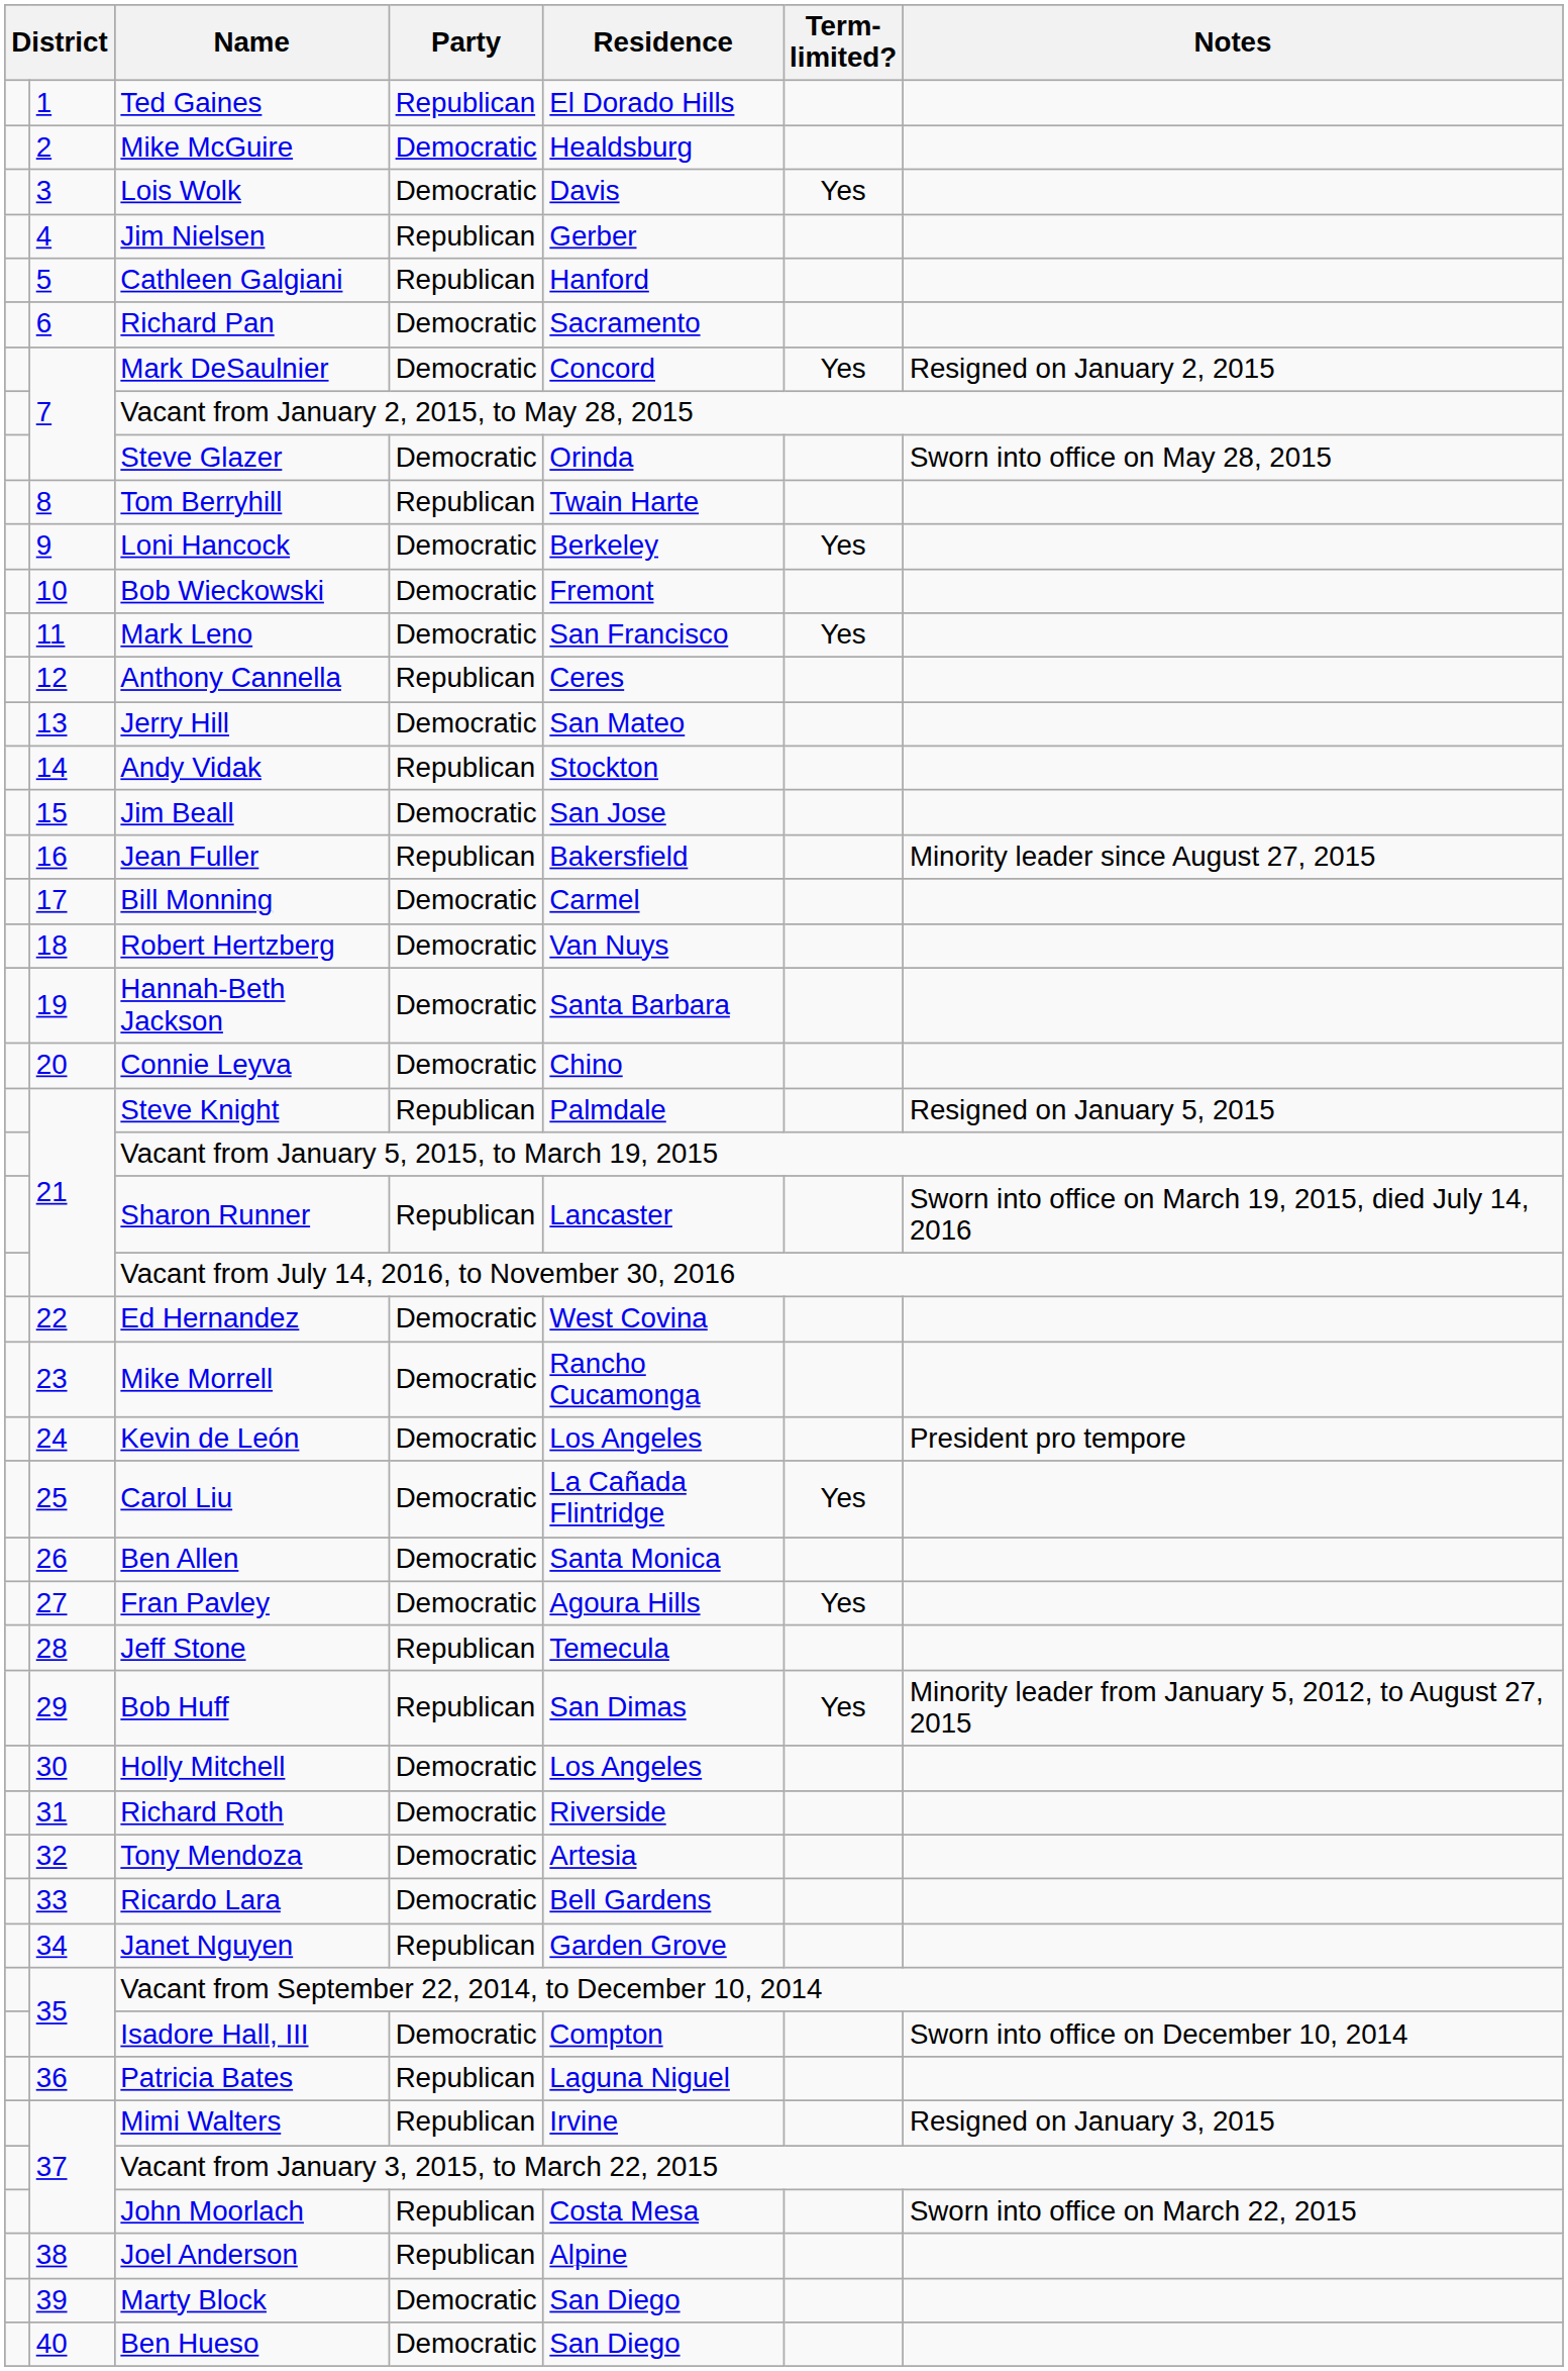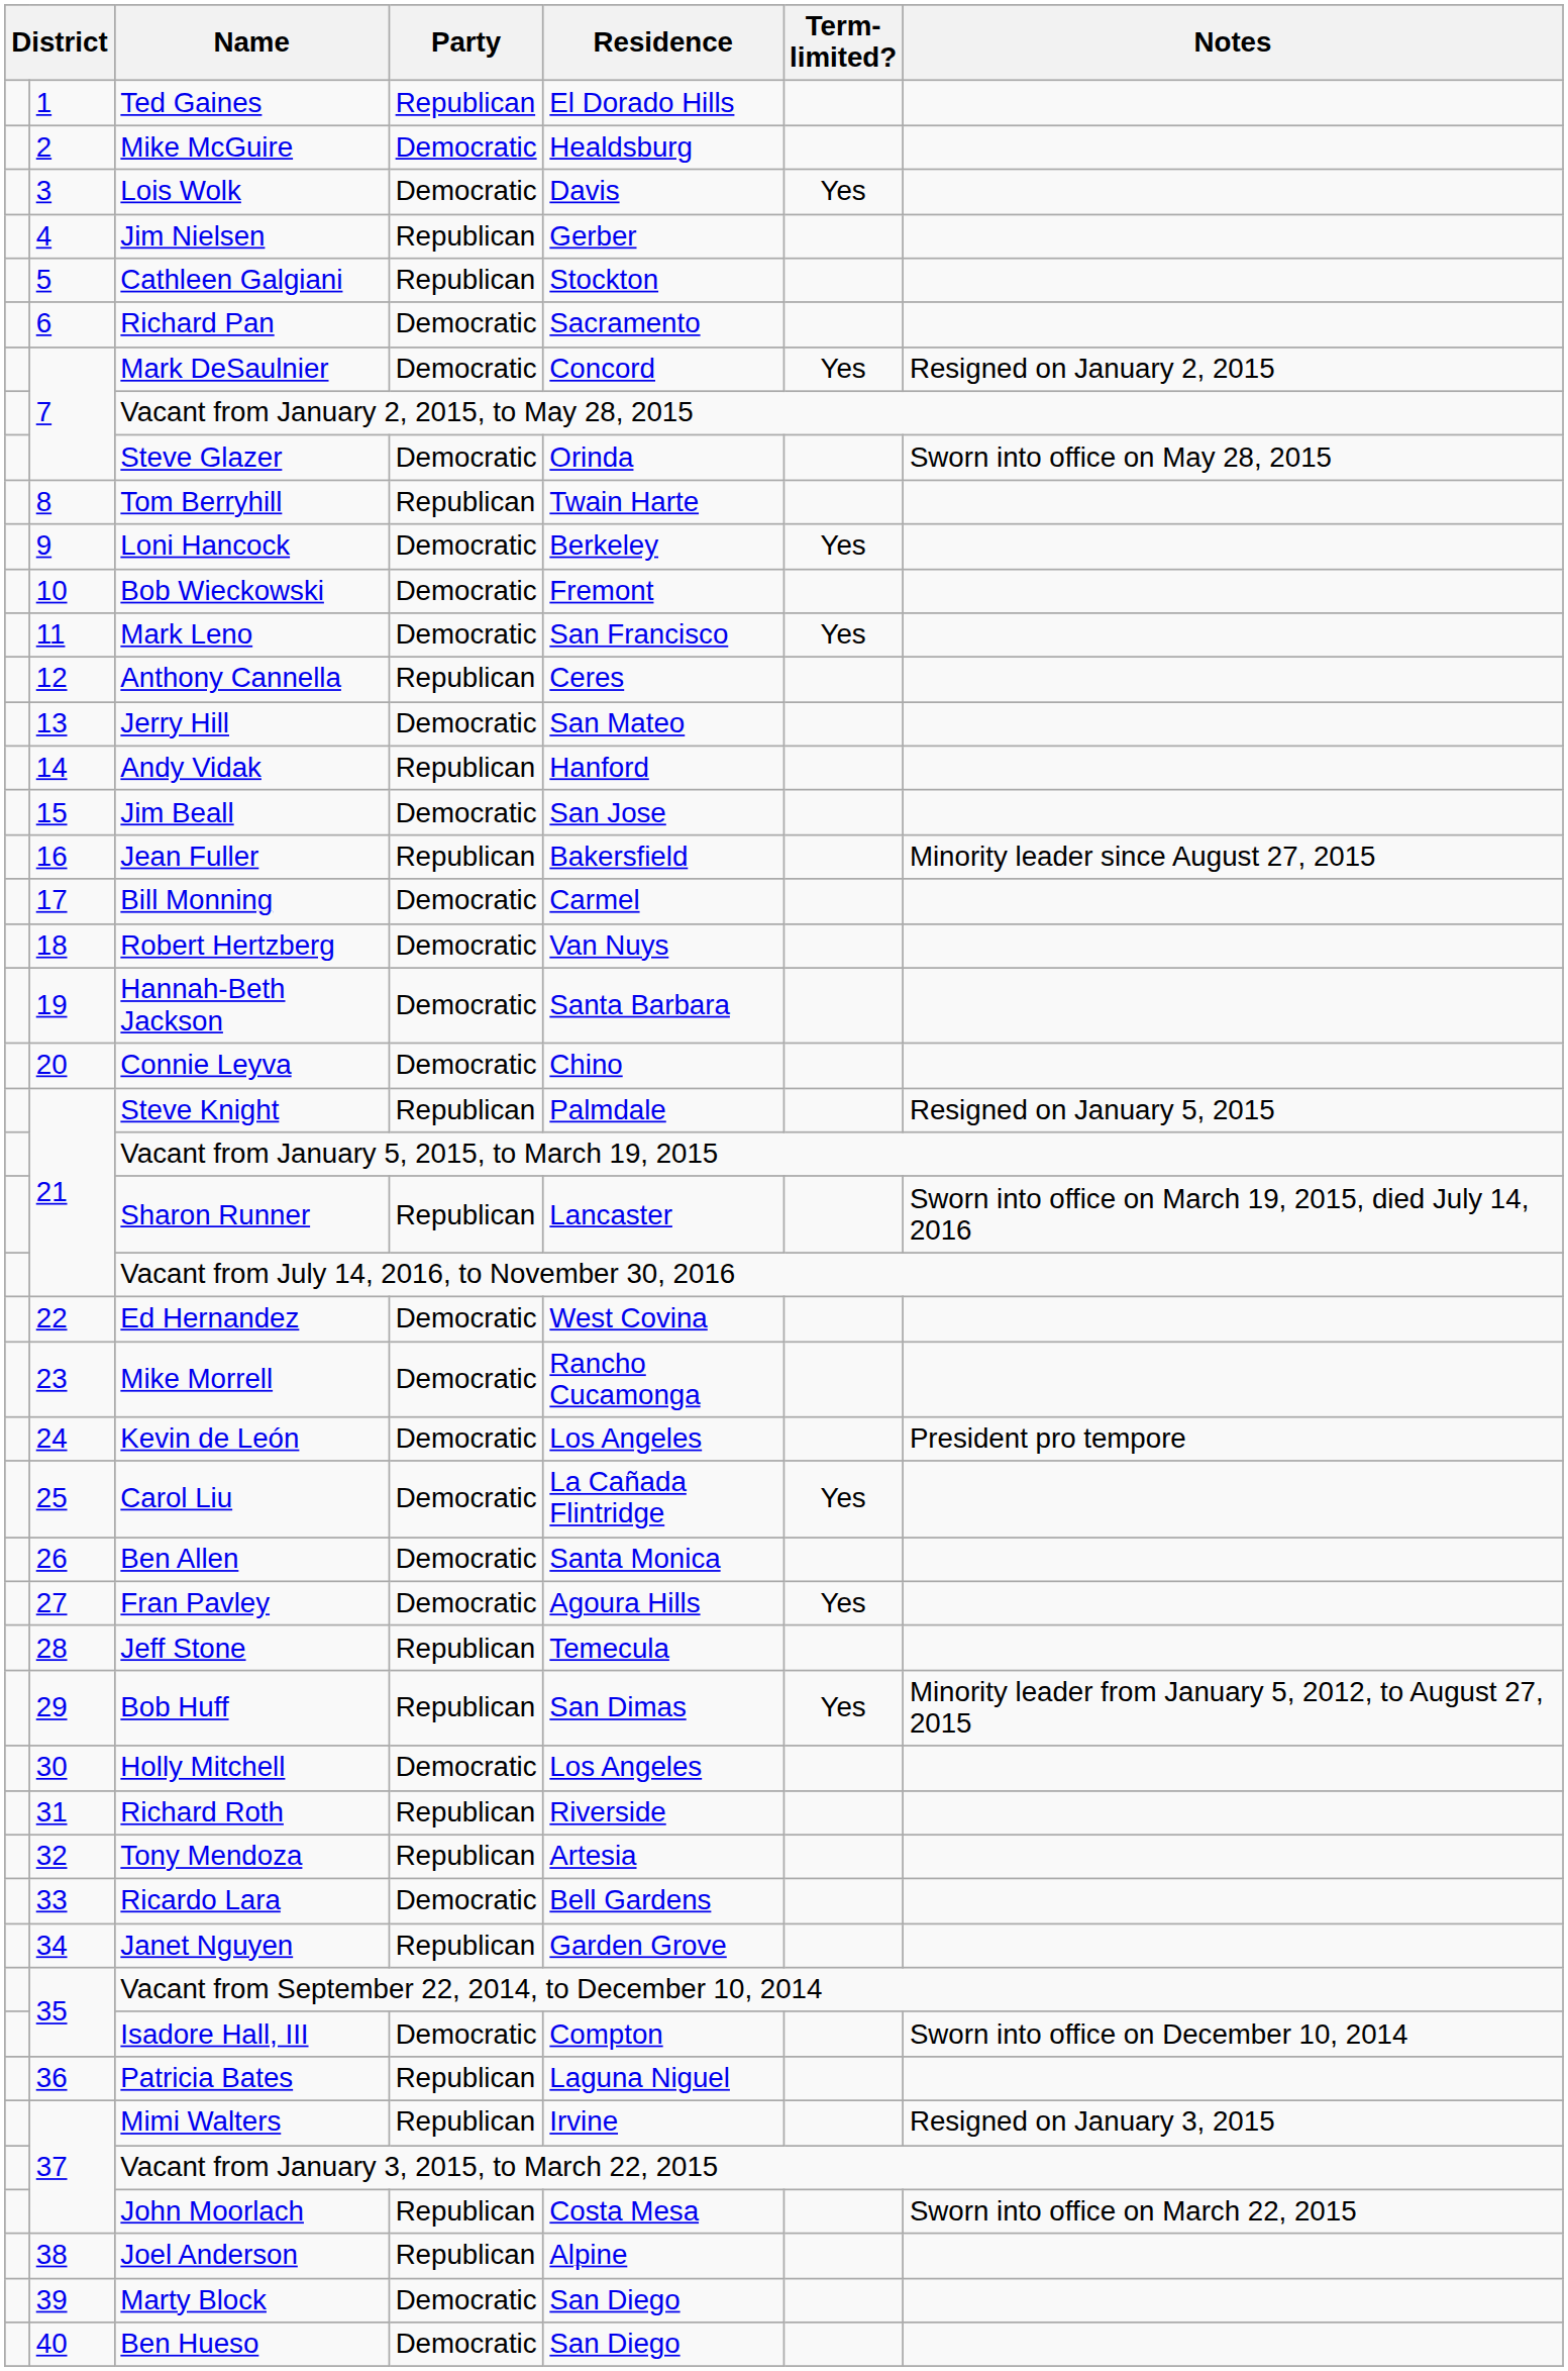Cathleen Galgiani | Residence: Hanford -> Stockton
Andy Vidak | Residence: Stockton -> Hanford
Richard Roth | Party: Democratic -> Republican
Tony Mendoza | Party: Democratic -> Republican
